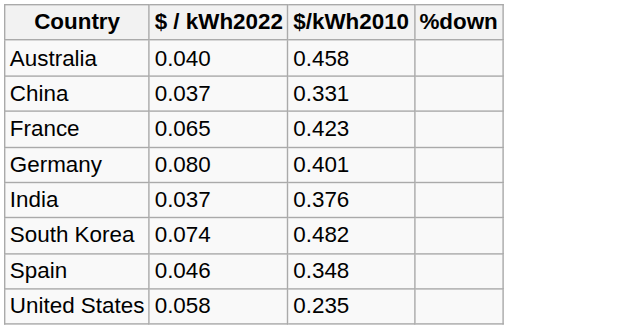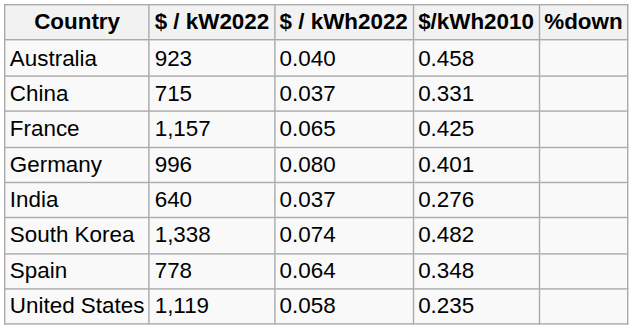+ column: $ / kW2022 | 923 | 715 | 1,157 | 996 | 640 | 1,338 | 778 | 1,119
France | $/kWh2010: 0.423 -> 0.425
India | $/kWh2010: 0.376 -> 0.276
Spain | $ / kWh2022: 0.046 -> 0.064
